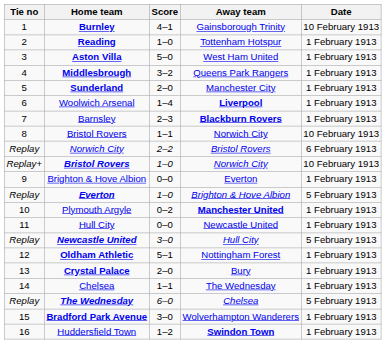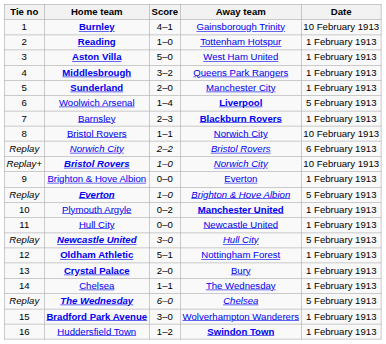Woolwich Arsenal | Date: 1 February 1913 -> 5 February 1913
